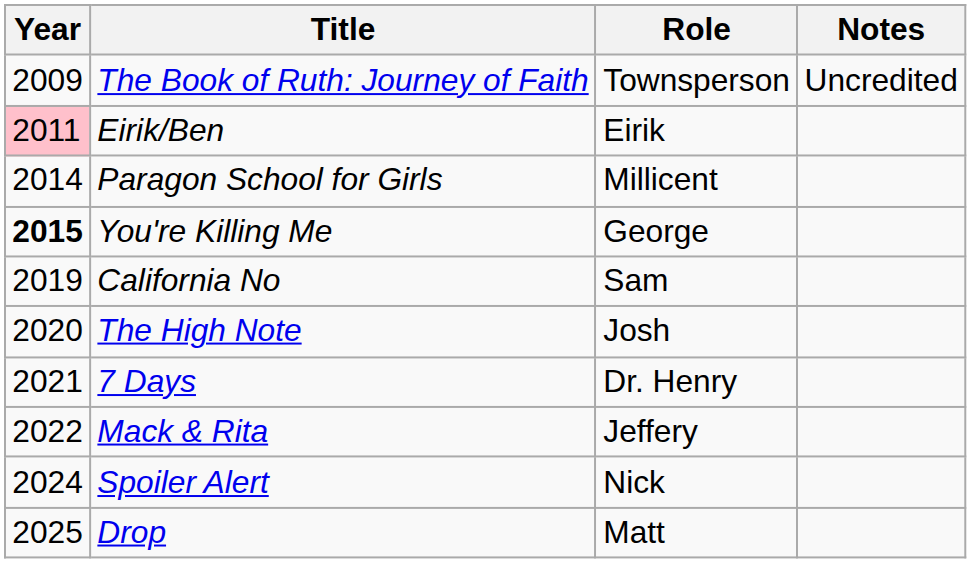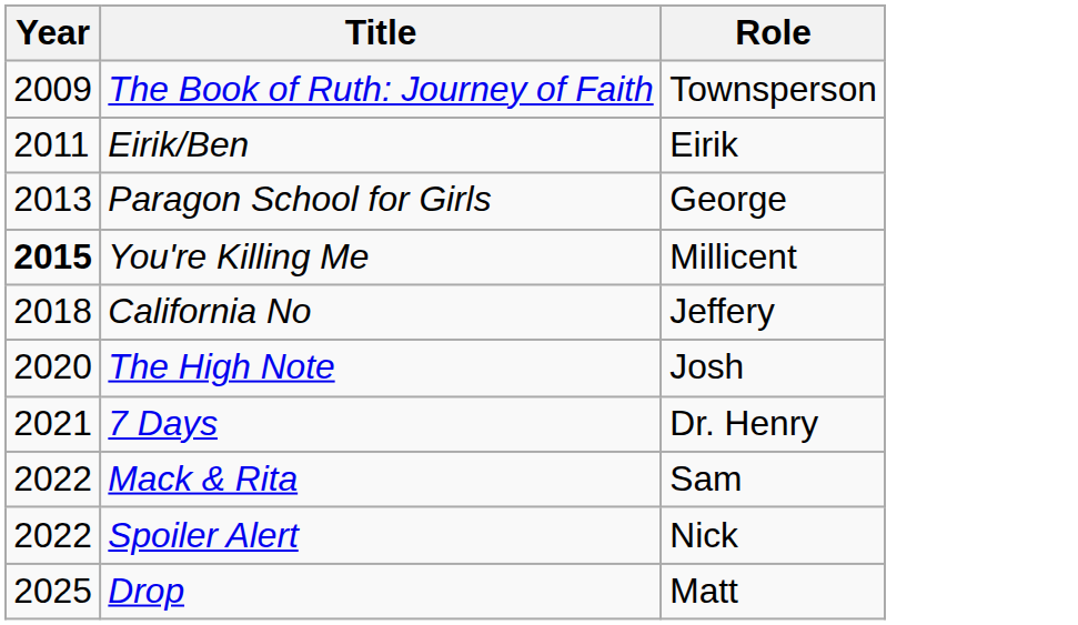- column: Notes | Uncredited
Eirik/Ben | Year: pink background -> no background
Paragon School for Girls | Year: 2014 -> 2013
Paragon School for Girls | Role: Millicent -> George
You're Killing Me | Role: George -> Millicent
California No | Year: 2019 -> 2018
California No | Role: Sam -> Jeffery
Mack & Rita | Role: Jeffery -> Sam
Spoiler Alert | Year: 2024 -> 2022
